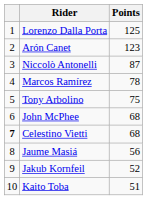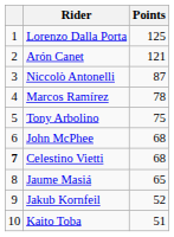Arón Canet | Points: 123 -> 121
Jaume Masiá | Points: 56 -> 65
